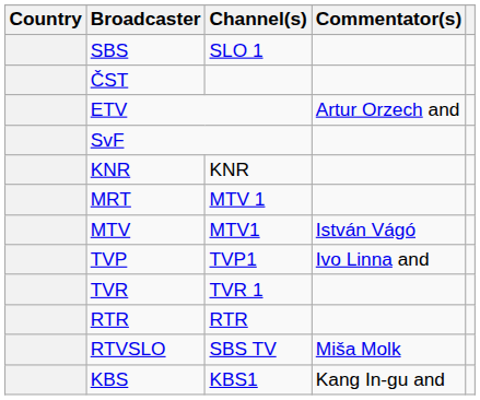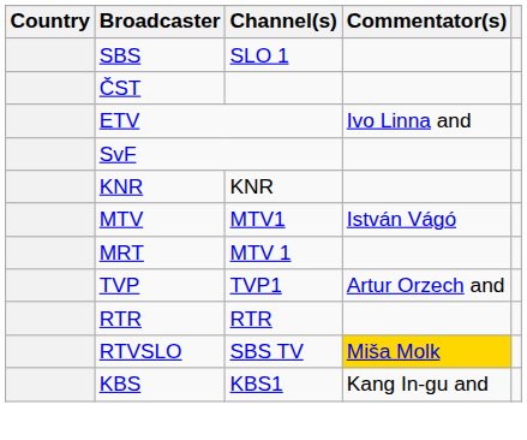ETV | Commentator(s): Artur Orzech and -> Ivo Linna and
rows swapped: MTV <-> MRT
TVP | Commentator(s): Ivo Linna and -> Artur Orzech and
- row: TVR | TVR 1
RTVSLO | Commentator(s): no background -> gold background
